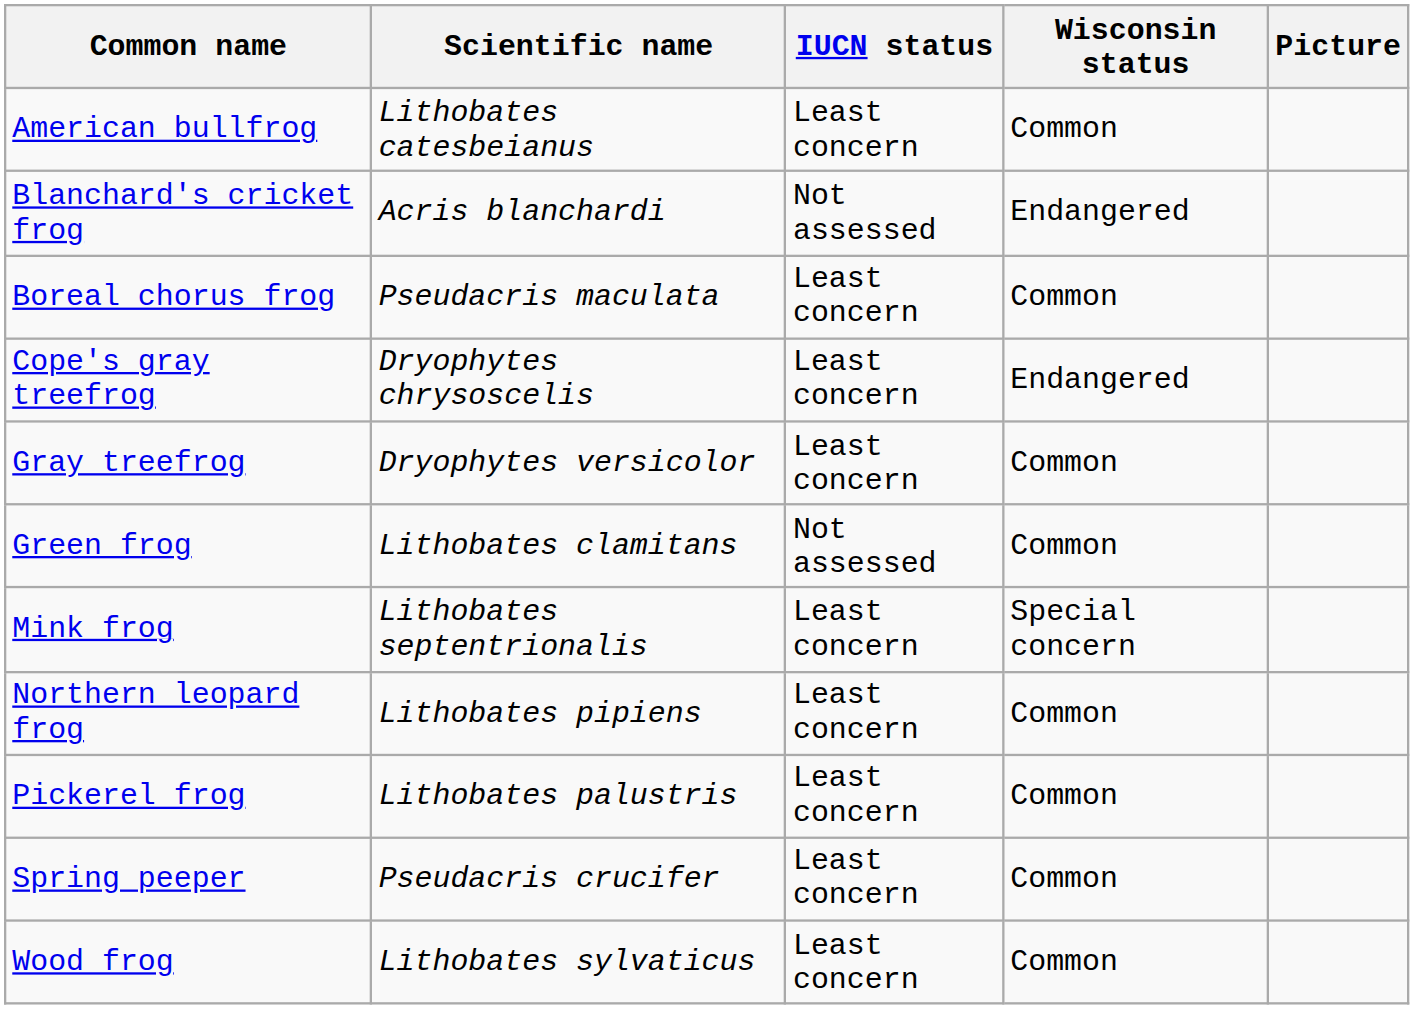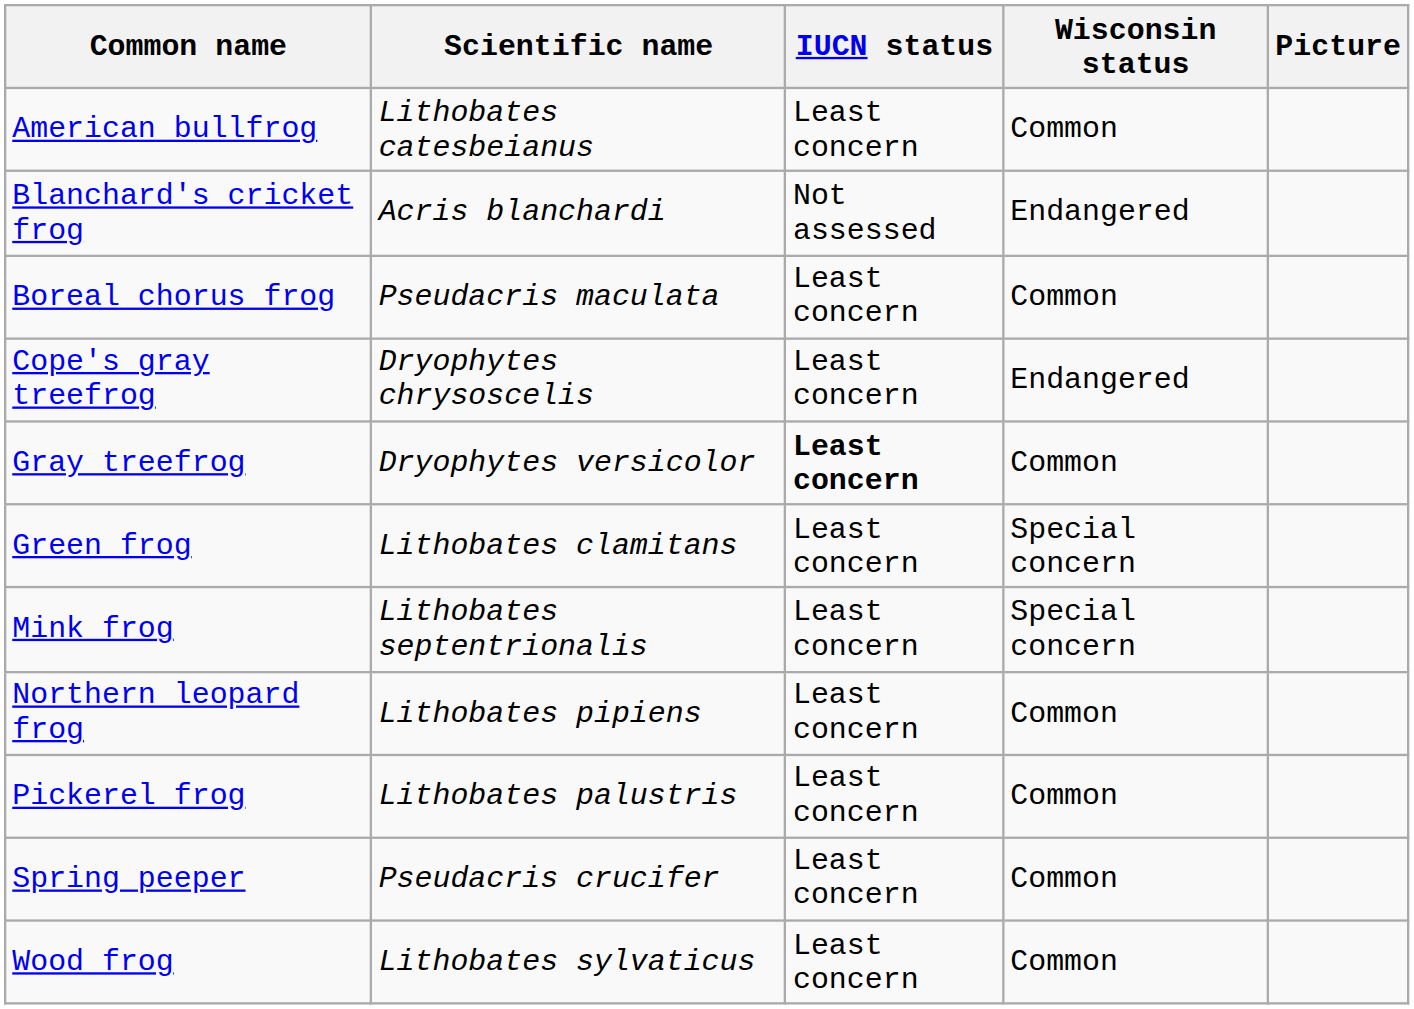Gray treefrog | IUCN status: normal -> bold
Green frog | IUCN status: Not assessed -> Least concern
Green frog | Wisconsin status: Common -> Special concern
